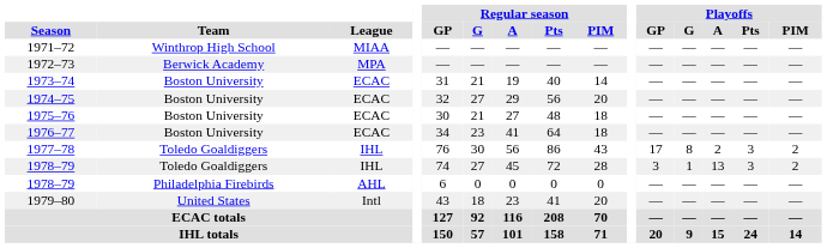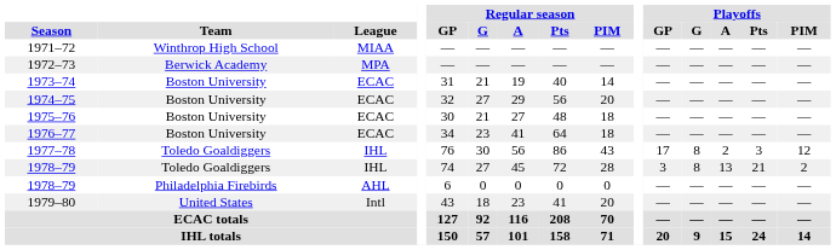1977–78 | Playoffs / PIM: 2 -> 12
1978–79 / Toledo Goaldiggers | Playoffs / G: 1 -> 8
1978–79 / Toledo Goaldiggers | Playoffs / Pts: 3 -> 21
